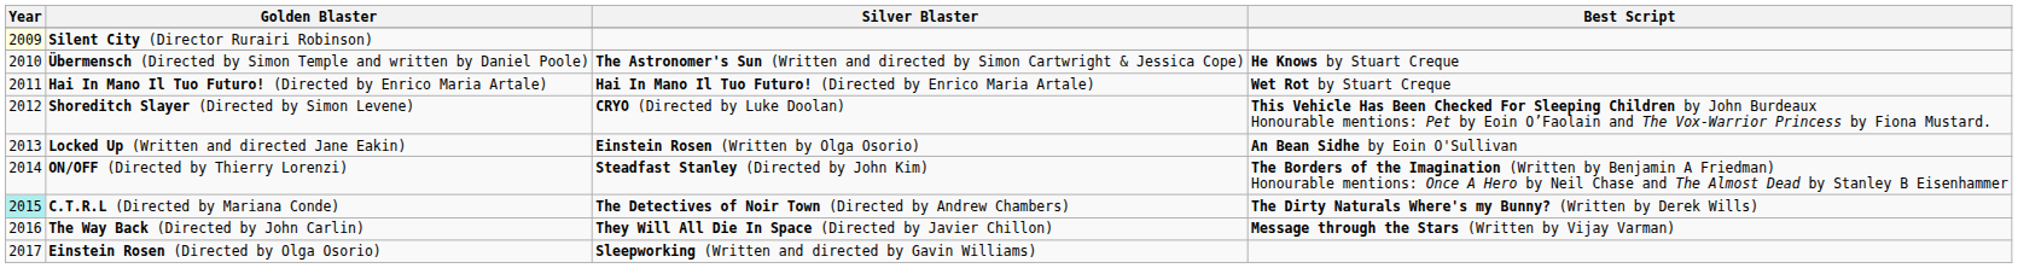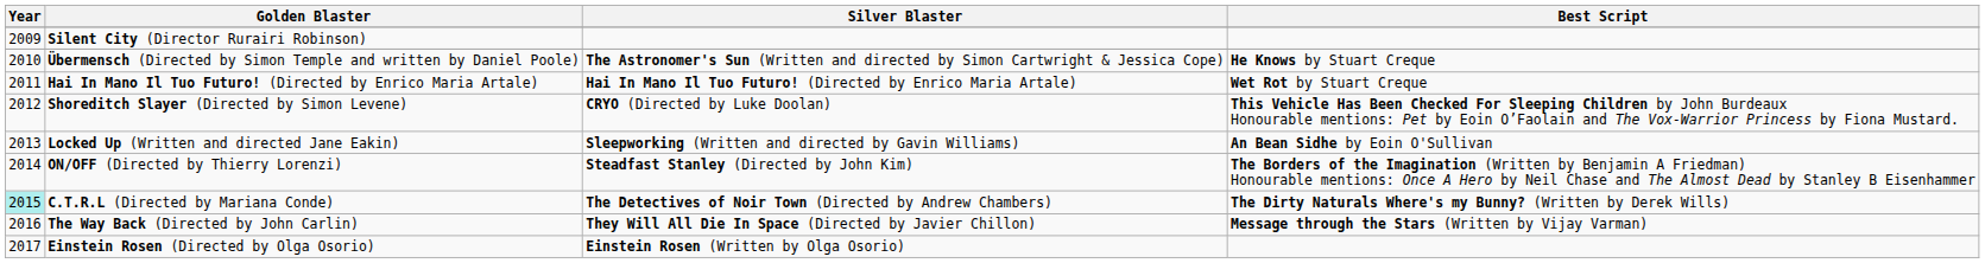Silent City (Director Rurairi Robinson) | Year: lightyellow background -> no background
Locked Up (Written and directed Jane Eakin) | Silver Blaster: Einstein Rosen (Written by Olga Osorio) -> Sleepworking (Written and directed by Gavin Williams)
Einstein Rosen (Directed by Olga Osorio) | Silver Blaster: Sleepworking (Written and directed by Gavin Williams) -> Einstein Rosen (Written by Olga Osorio)
